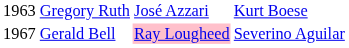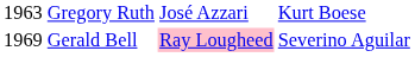Gerald Bell | column 1: 1967 -> 1969
